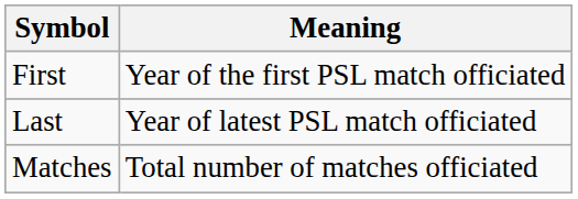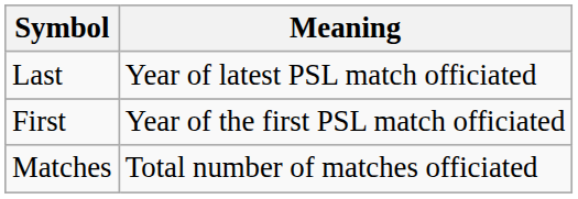rows swapped: First <-> Last
